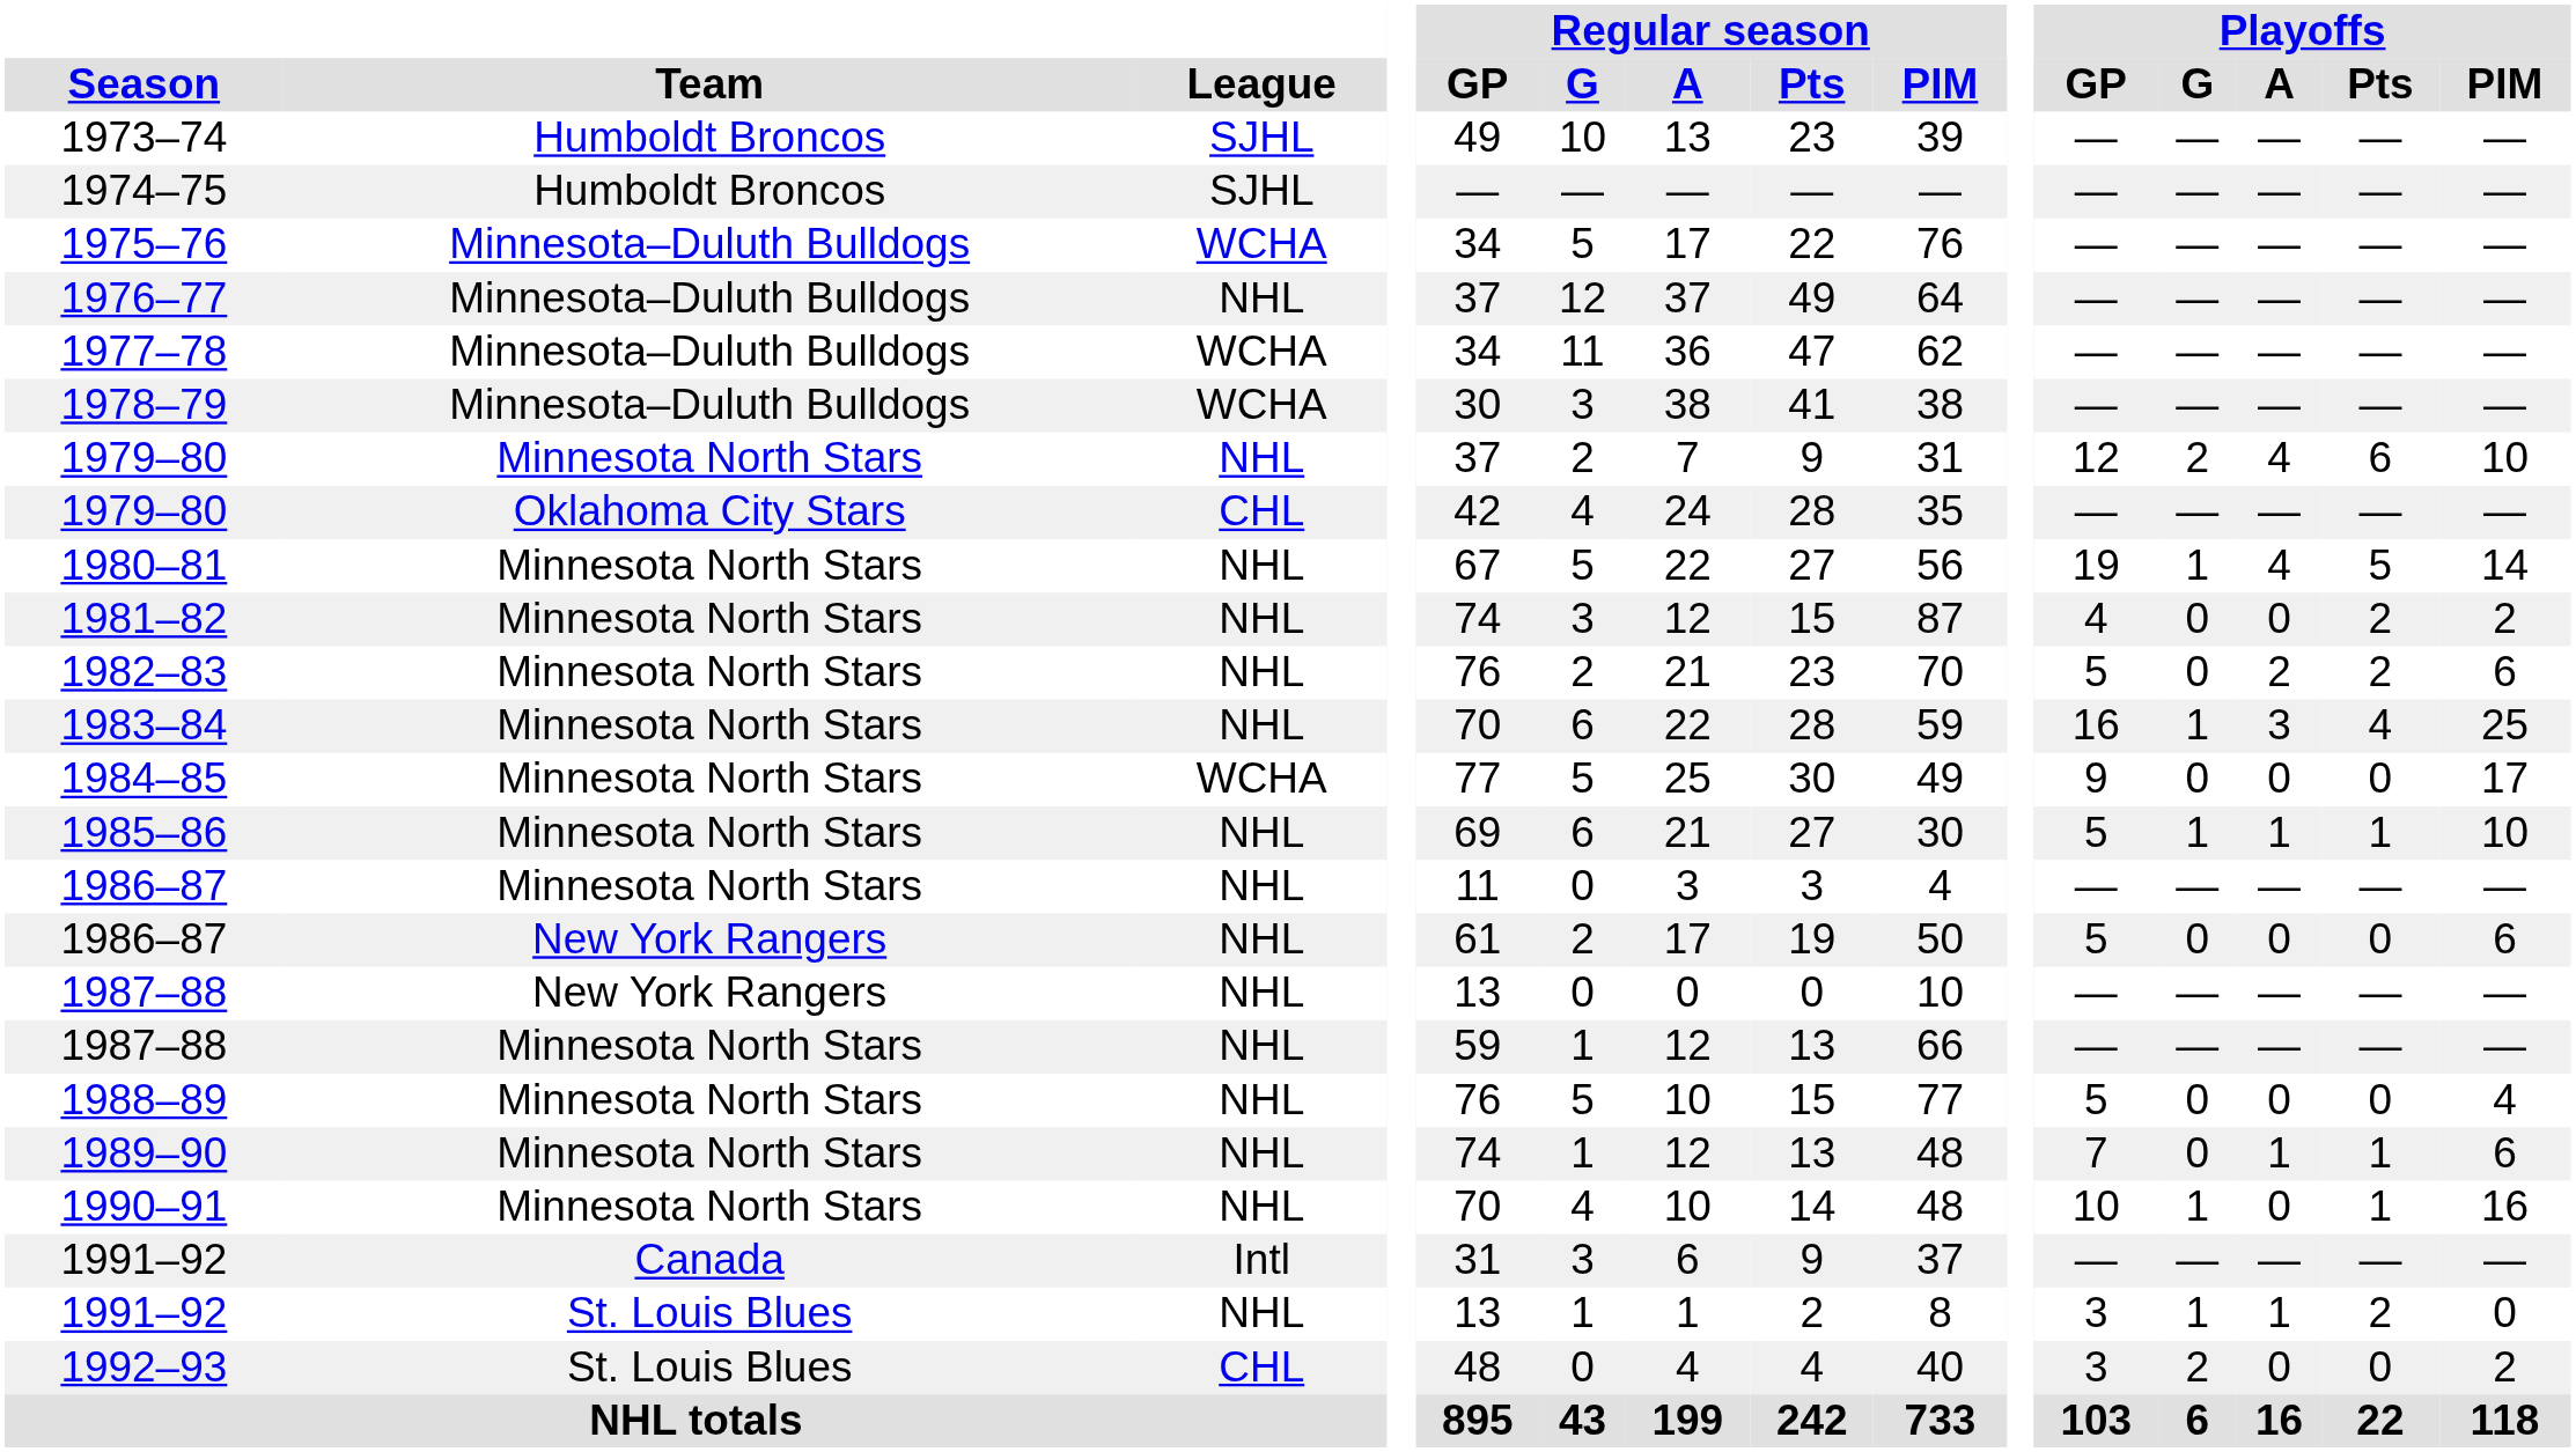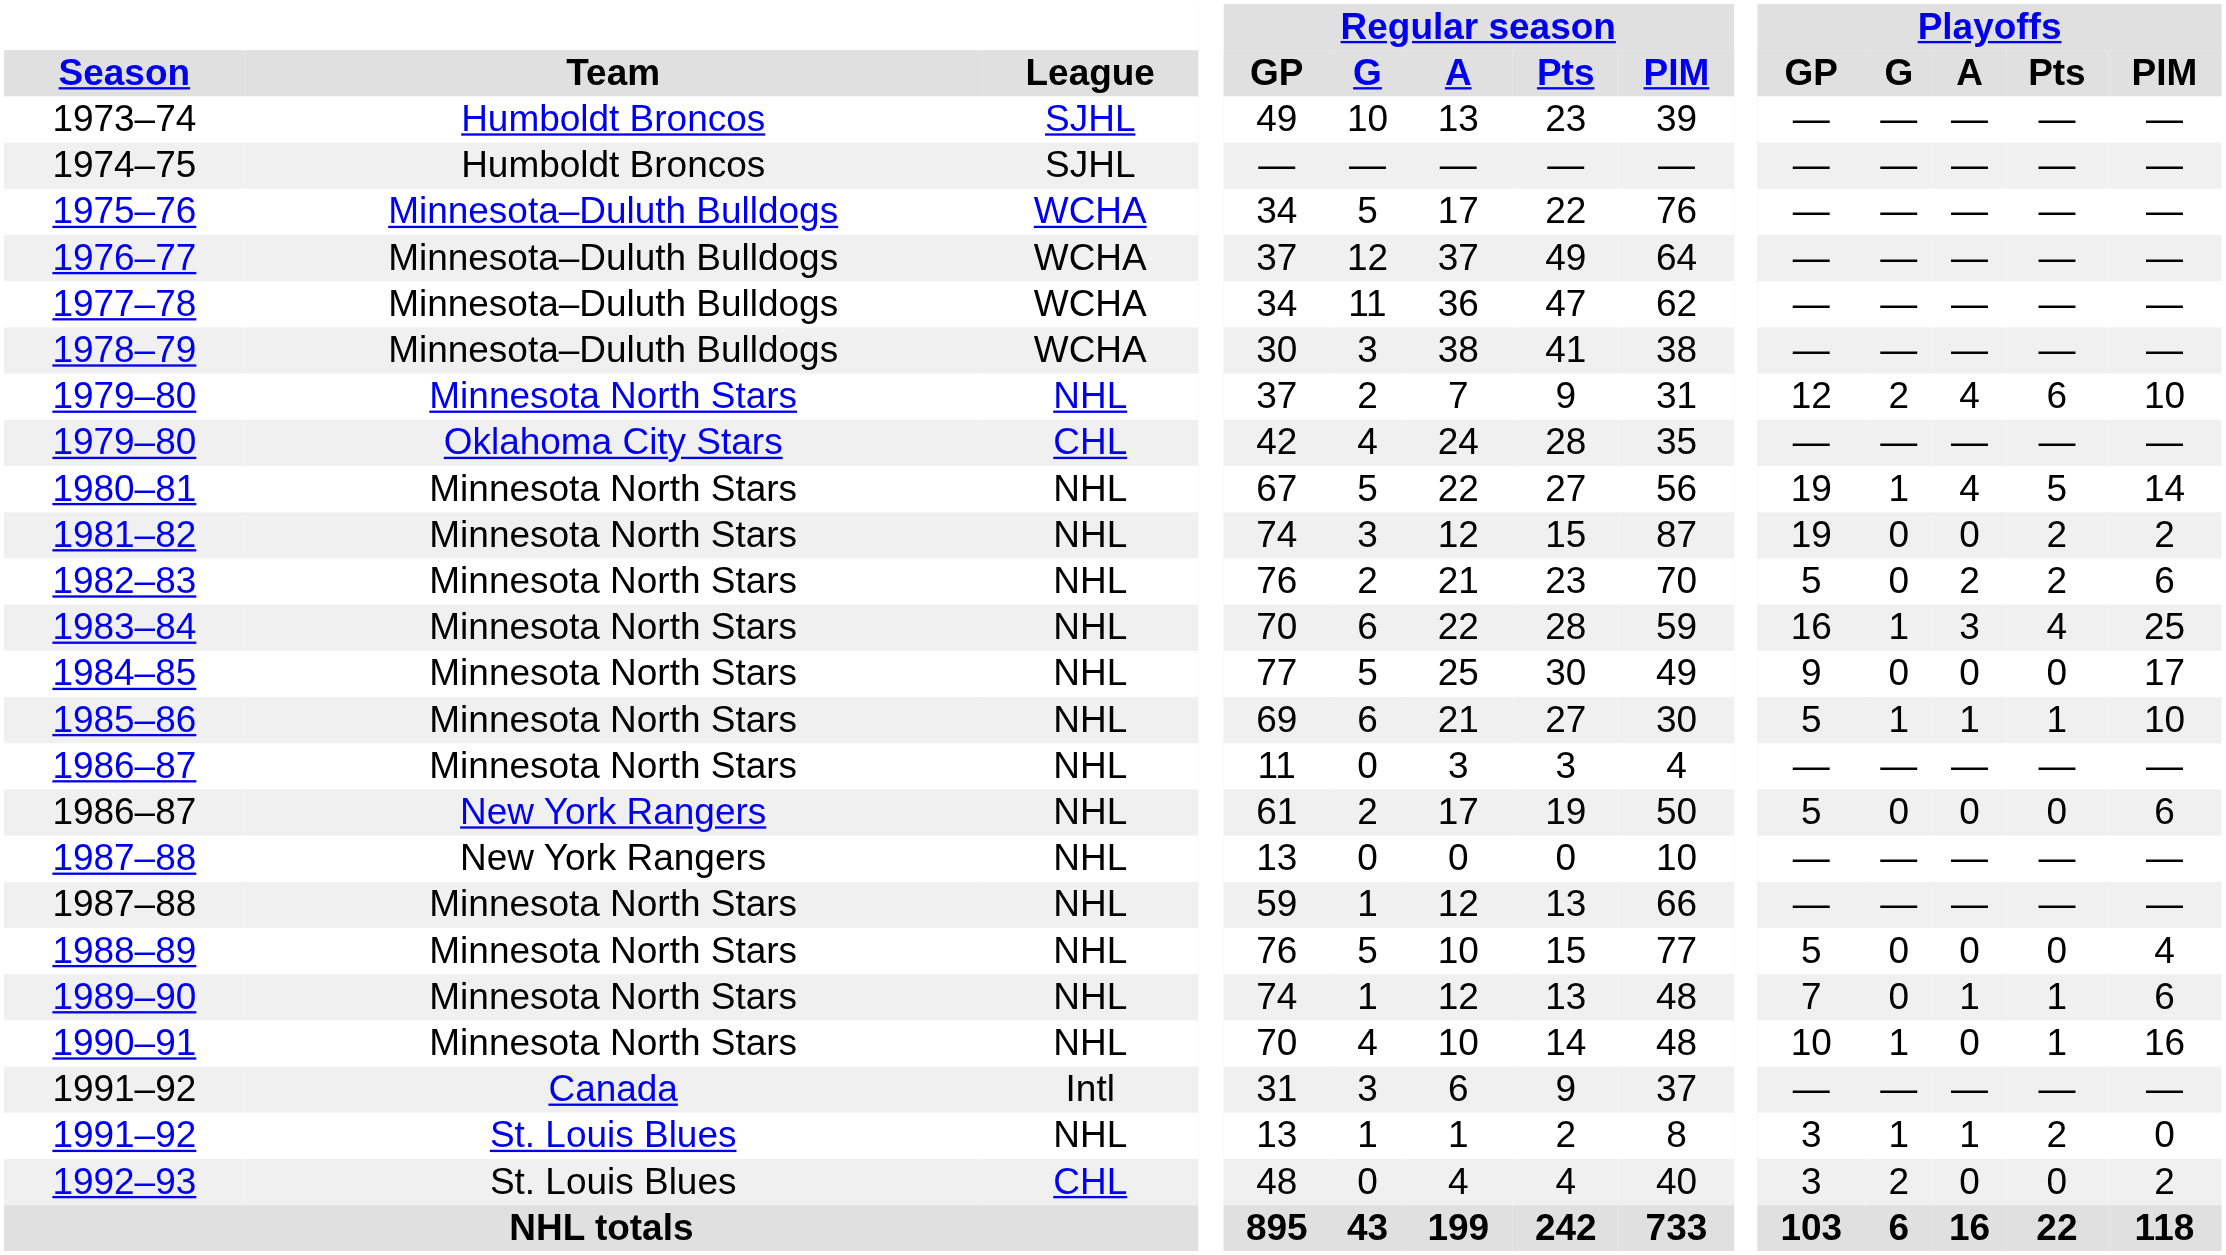1976–77 | League: NHL -> WCHA
1981–82 | Playoffs / GP: 4 -> 19
1984–85 | League: WCHA -> NHL
